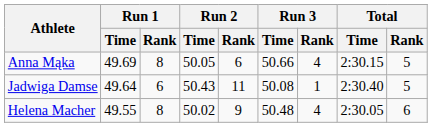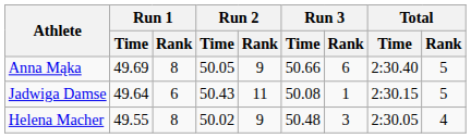Anna Mąka | Run 2 / Rank: 6 -> 9
Anna Mąka | Run 3 / Rank: 4 -> 6
Anna Mąka | Total / Time: 2:30.15 -> 2:30.40
Jadwiga Damse | Total / Time: 2:30.40 -> 2:30.15
Helena Macher | Run 3 / Rank: 4 -> 3
Helena Macher | Total / Rank: 6 -> 4
